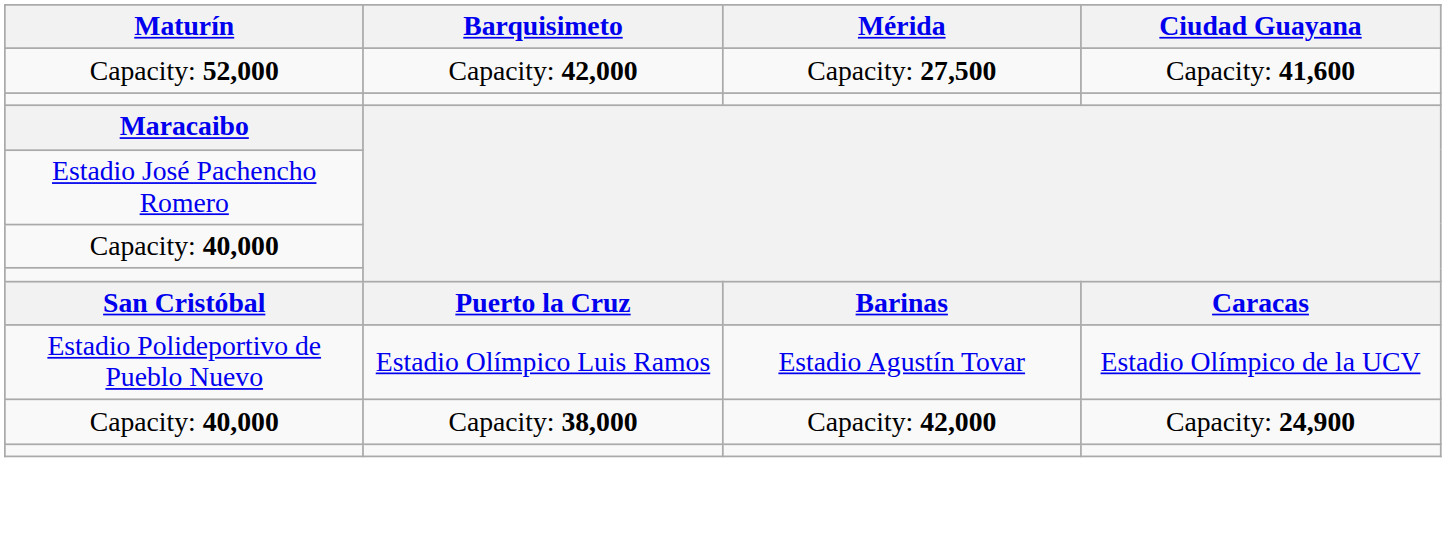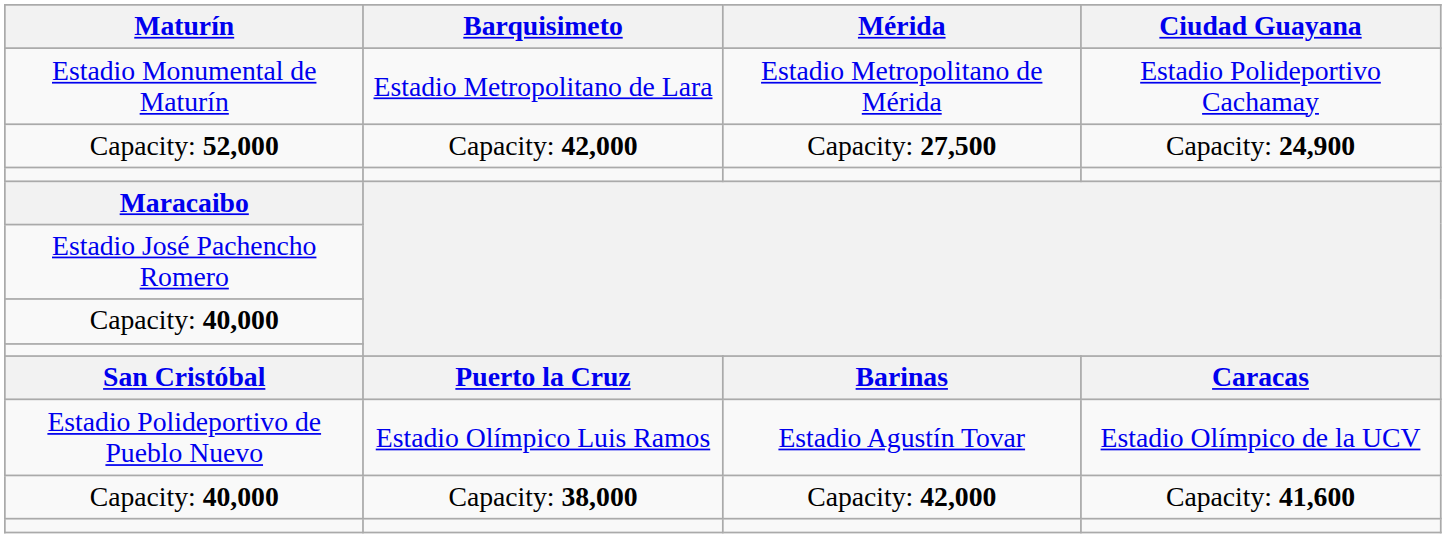+ row: Estadio Monumental de Maturín | Estadio Metropolitano de Lara | Estadio Metropolitano de Mérida | Estadio Polideportivo Cachamay
Capacity: 52,000 | Ciudad Guayana: Capacity: 41,600 -> Capacity: 24,900
Capacity: 40,000 / Capacity: 38,000 | Ciudad Guayana: Capacity: 24,900 -> Capacity: 41,600
